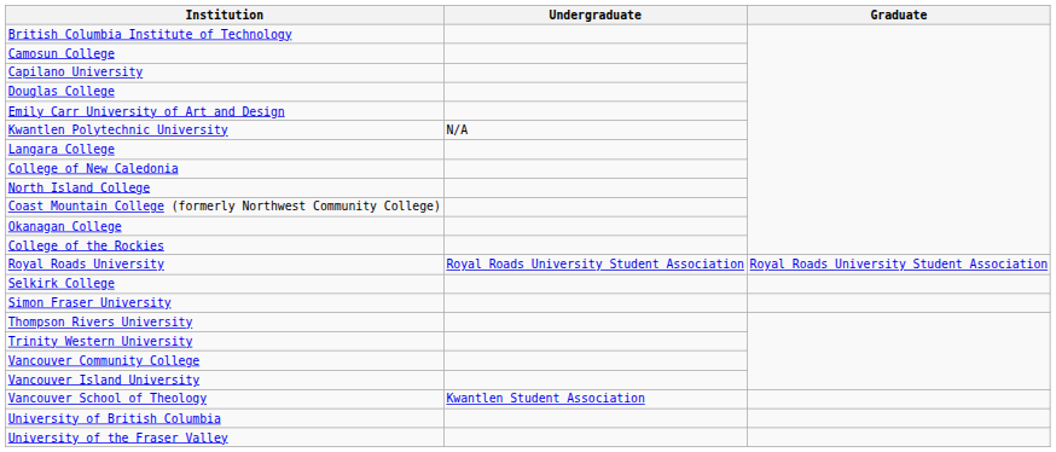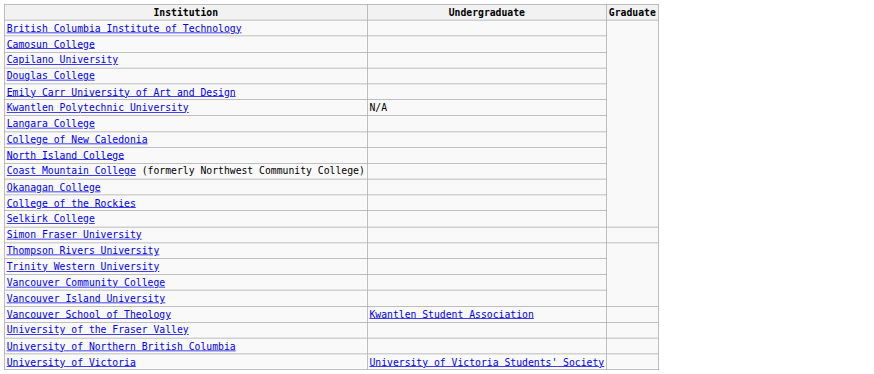- row: Royal Roads University | Royal Roads University Student Association | Royal Roads University Student Association
- row: University of British Columbia
+ row: University of Northern British Columbia
+ row: University of Victoria | University of Victoria Students' Society
